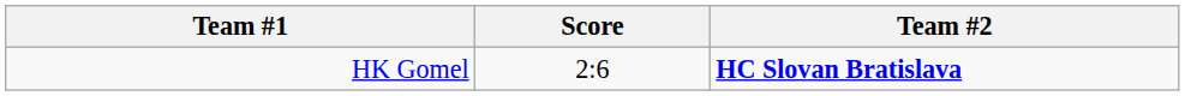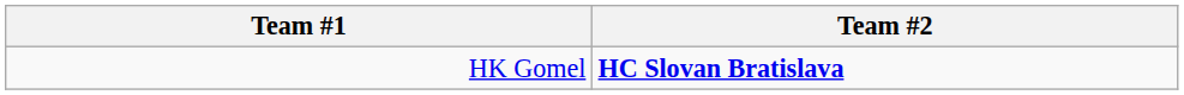- column: Score | 2:6
